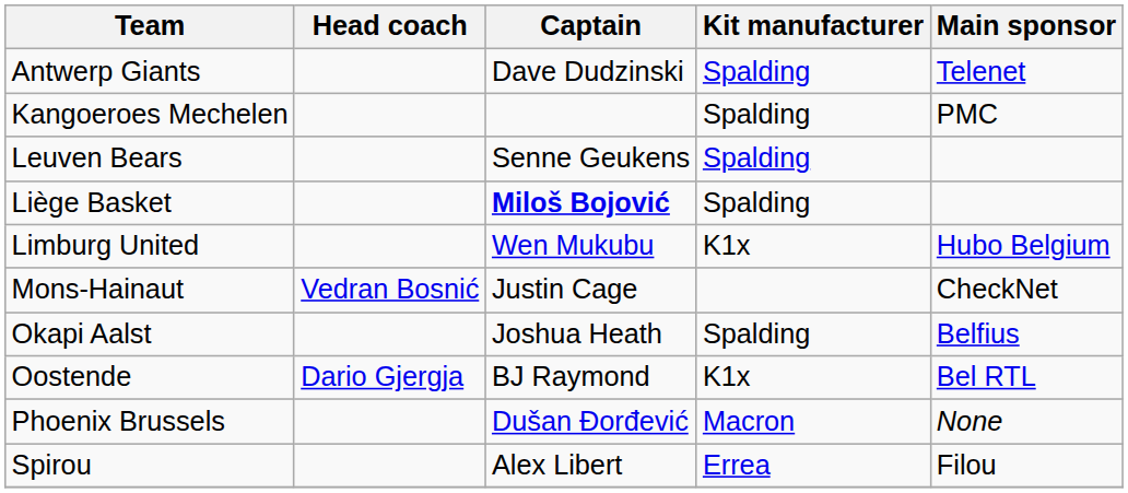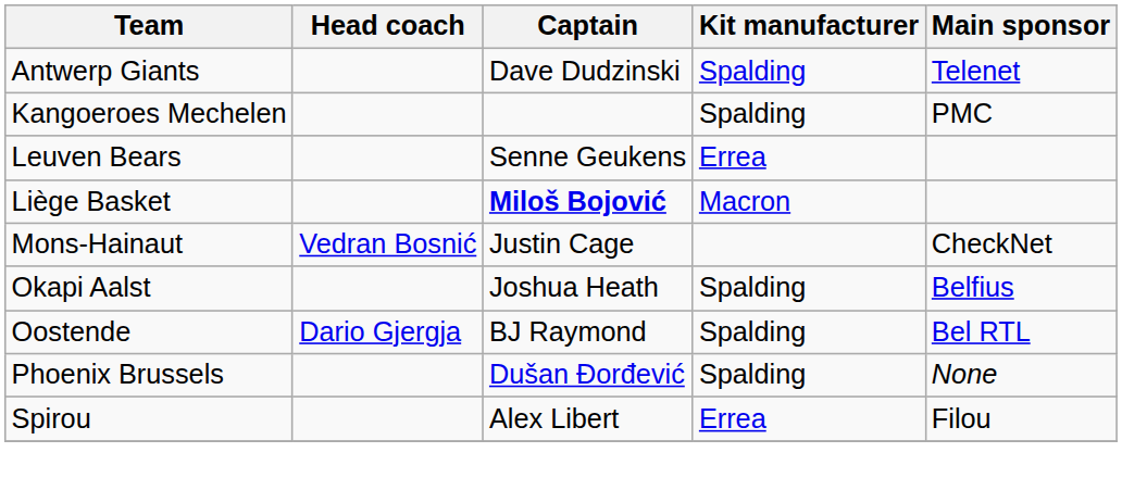Leuven Bears | Kit manufacturer: Spalding -> Errea
Liège Basket | Kit manufacturer: Spalding -> Macron
- row: Limburg United | Wen Mukubu | K1x | Hubo Belgium
Oostende | Kit manufacturer: K1x -> Spalding
Phoenix Brussels | Kit manufacturer: Macron -> Spalding
